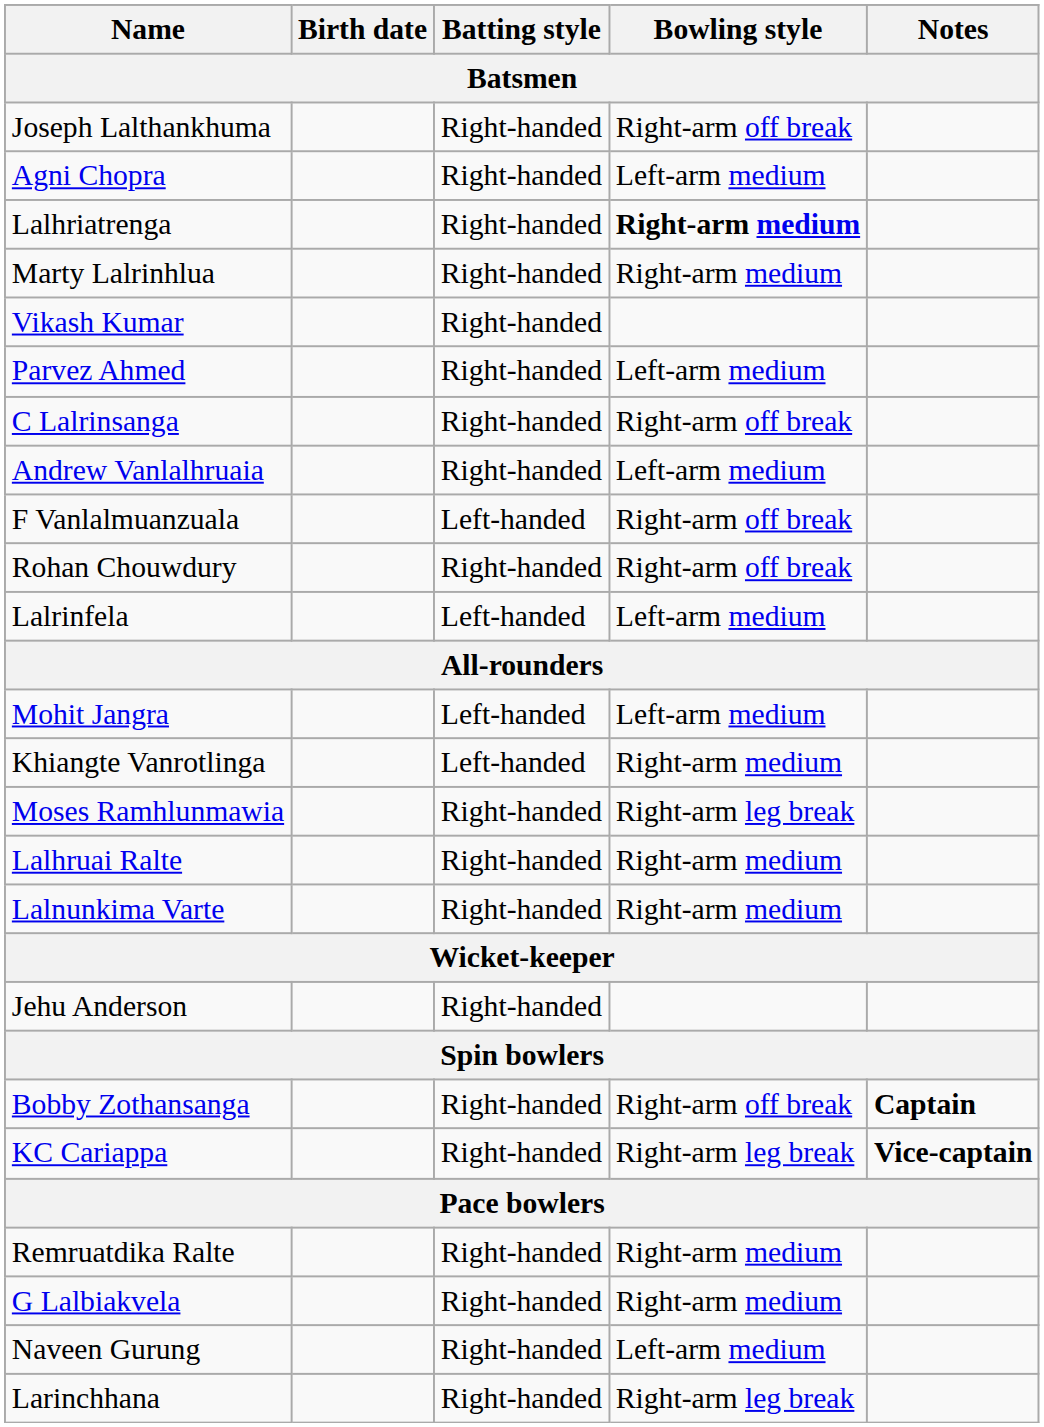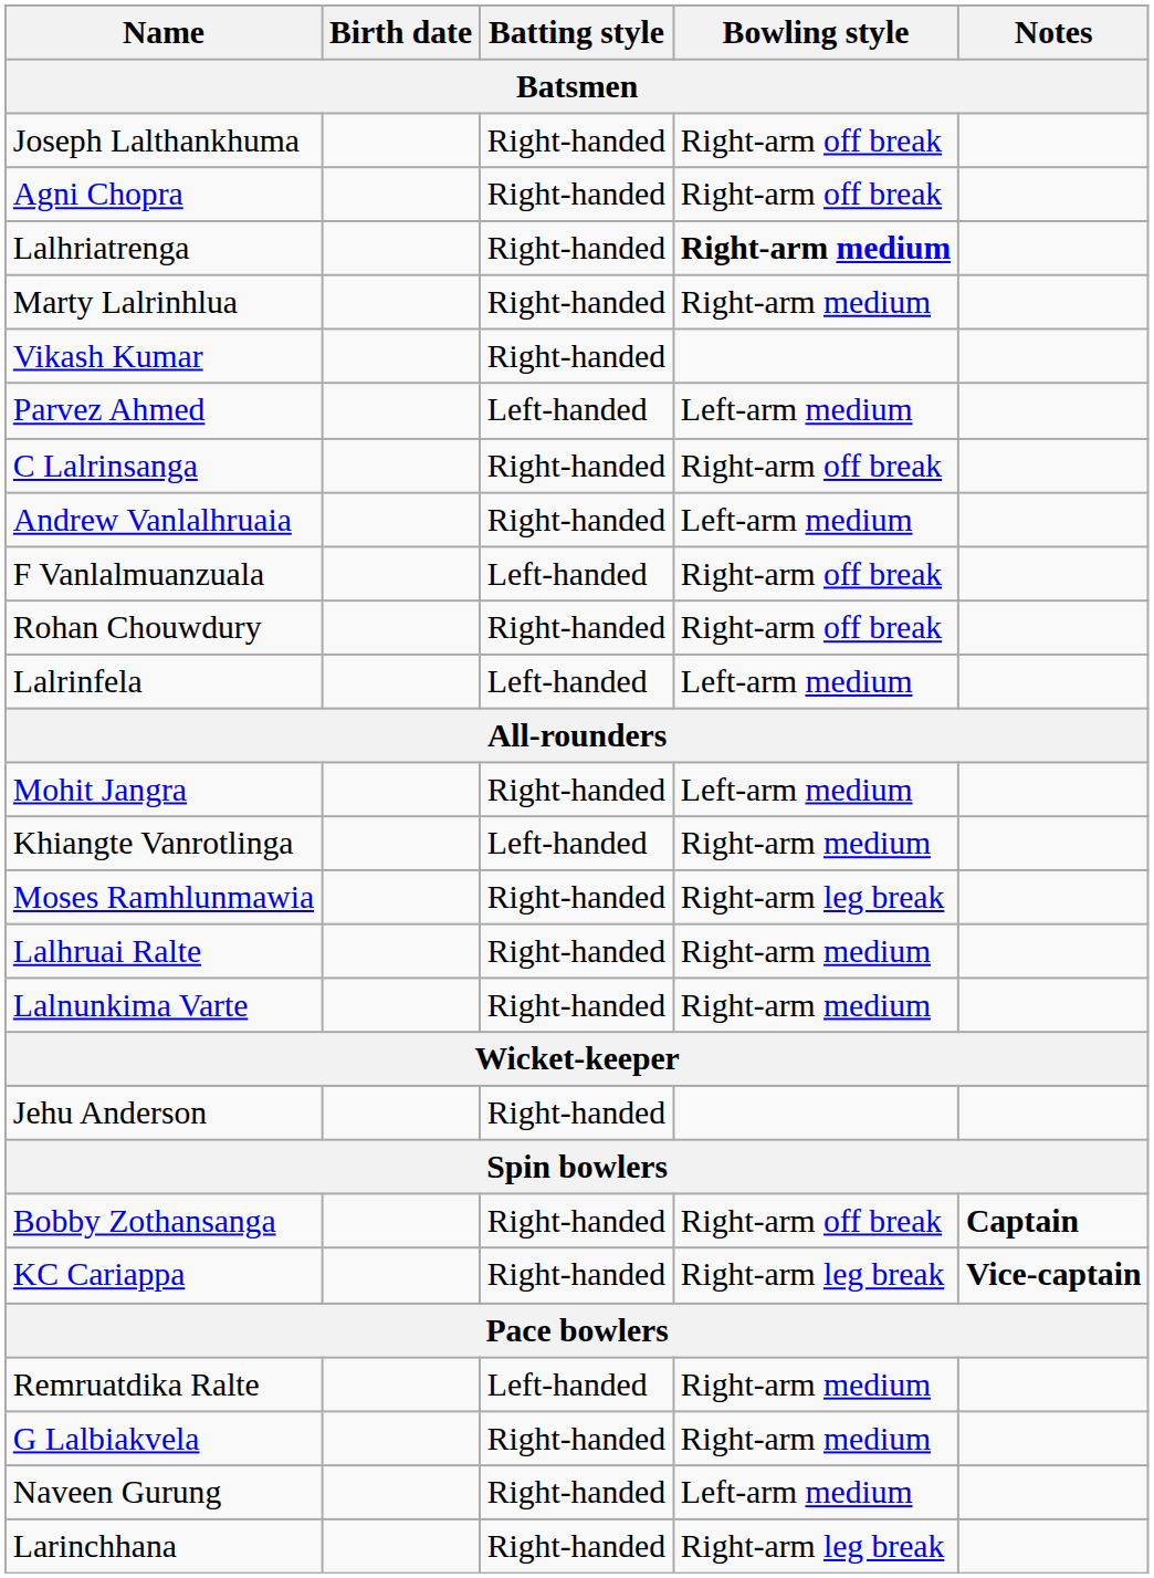Agni Chopra | Bowling style: Left-arm medium -> Right-arm off break
Parvez Ahmed | Batting style: Right-handed -> Left-handed
Mohit Jangra | Batting style: Left-handed -> Right-handed
Remruatdika Ralte | Batting style: Right-handed -> Left-handed
